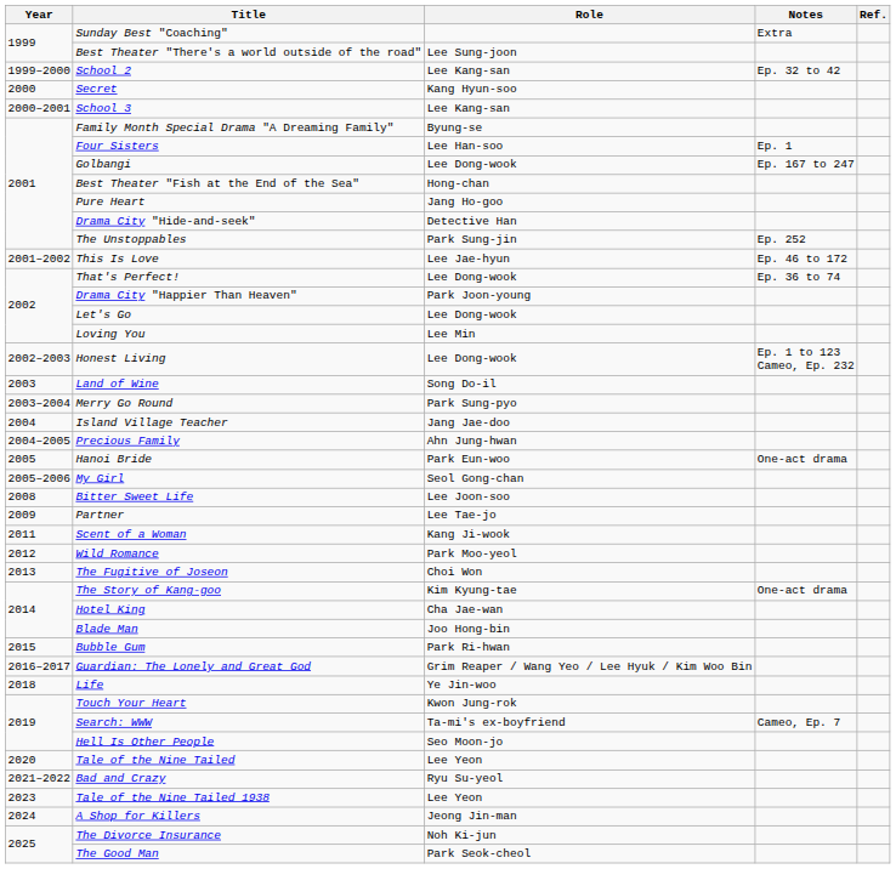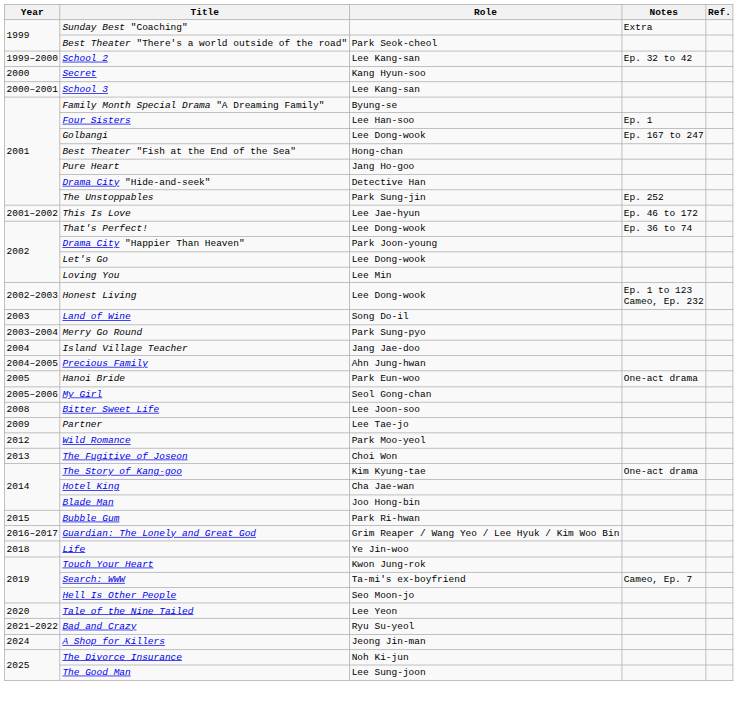Best Theater "There's a world outside of the road" | Role: Lee Sung-joon -> Park Seok-cheol
- row: 2011 | Scent of a Woman | Kang Ji-wook
- row: 2023 | Tale of the Nine Tailed 1938 | Lee Yeon
The Good Man | Role: Park Seok-cheol -> Lee Sung-joon
